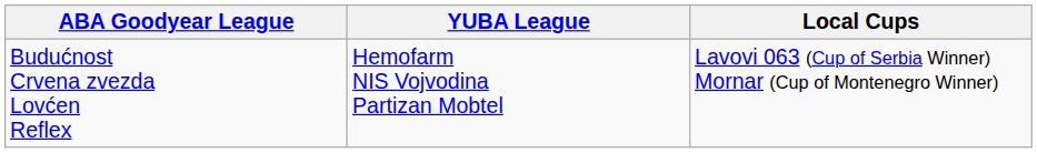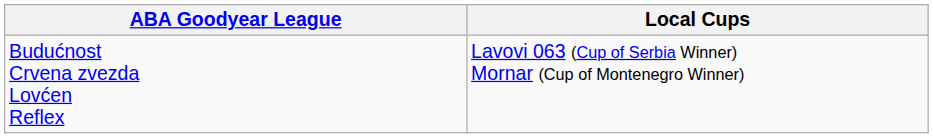- column: YUBA League | Hemofarm NIS Vojvodina Partizan Mobtel
